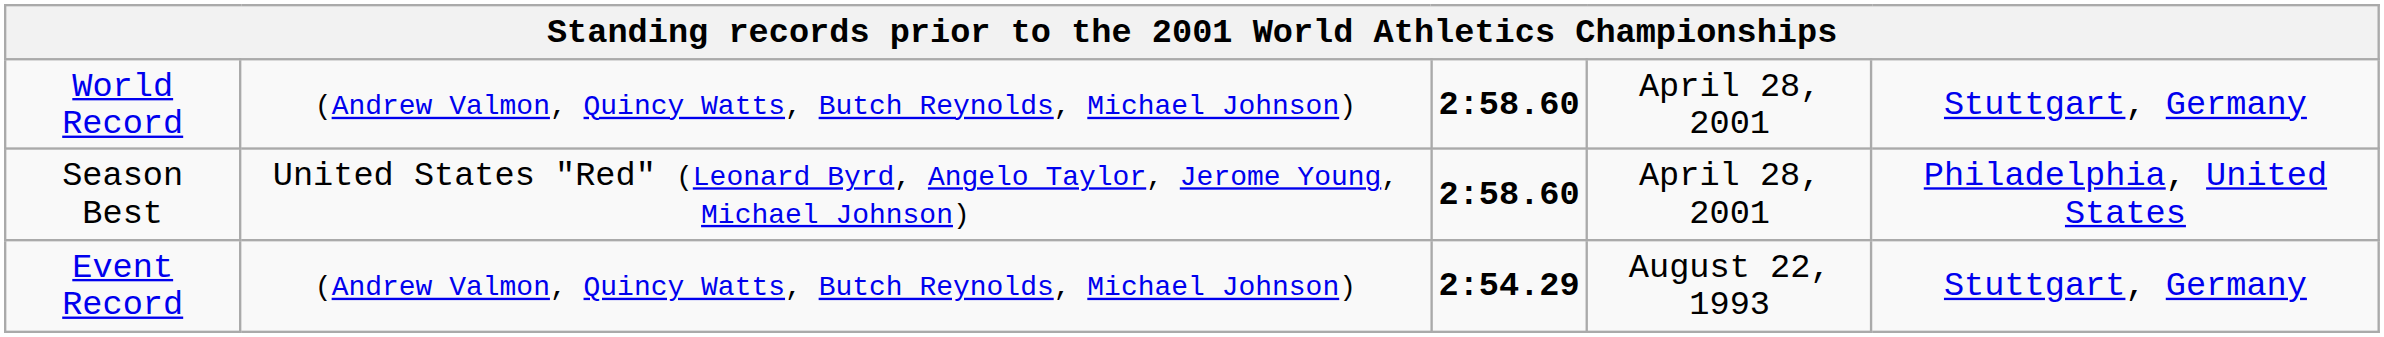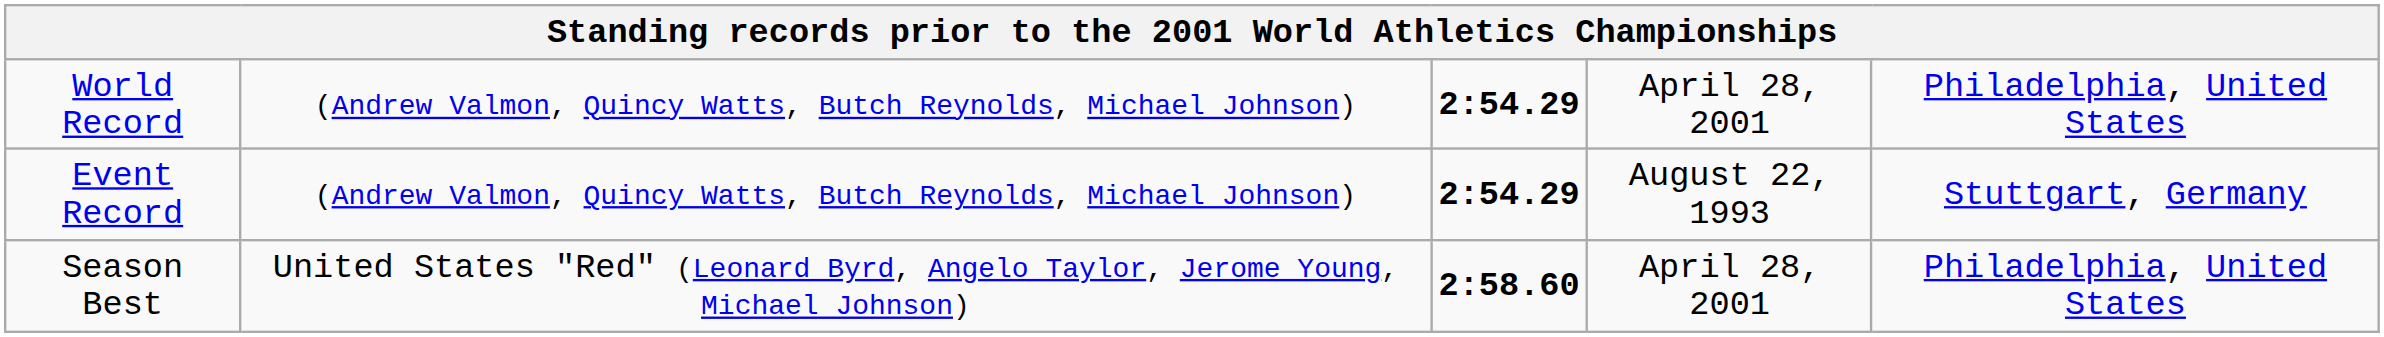World Record | column 3: 2:58.60 -> 2:54.29
World Record | column 5: Stuttgart, Germany -> Philadelphia, United States
rows swapped: Event Record <-> Season Best
